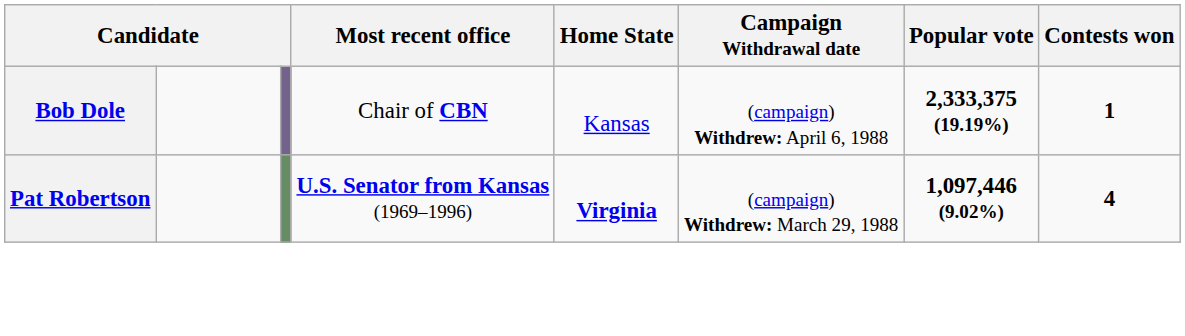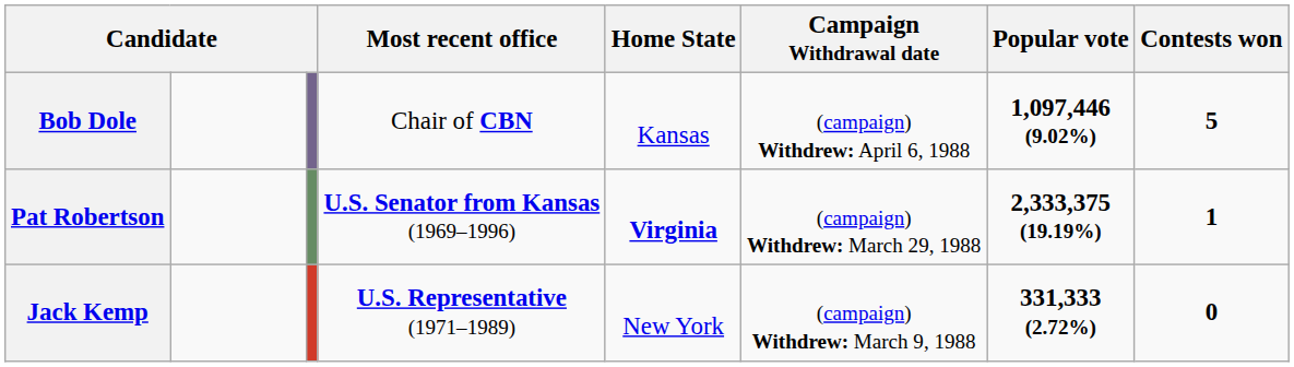Bob Dole | Popular vote: 2,333,375 (19.19%) -> 1,097,446 (9.02%)
Bob Dole | Contests won: 1 -> 5
Pat Robertson | Popular vote: 1,097,446 (9.02%) -> 2,333,375 (19.19%)
Pat Robertson | Contests won: 4 -> 1
+ row: Jack Kemp | U.S. Representative (1971–1989) | New York | (campaign) Withdrew: March 9, 1988 | 331,333 (2.72%) | 0
